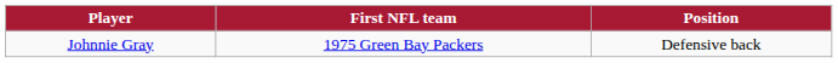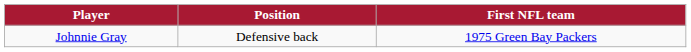columns swapped: Position <-> First NFL team
